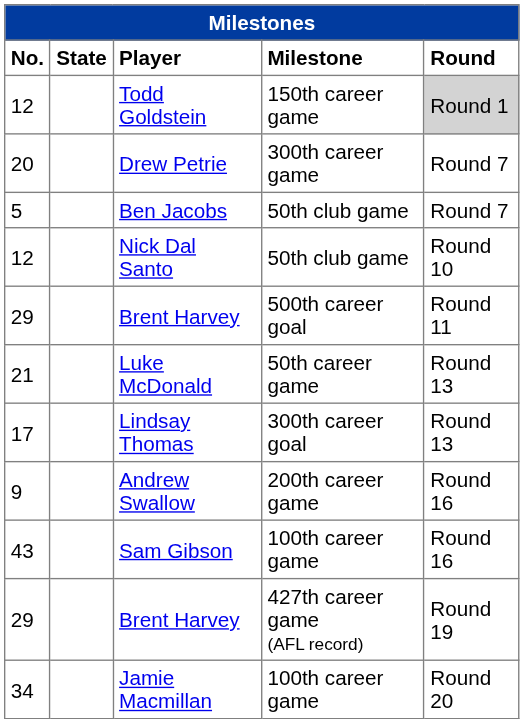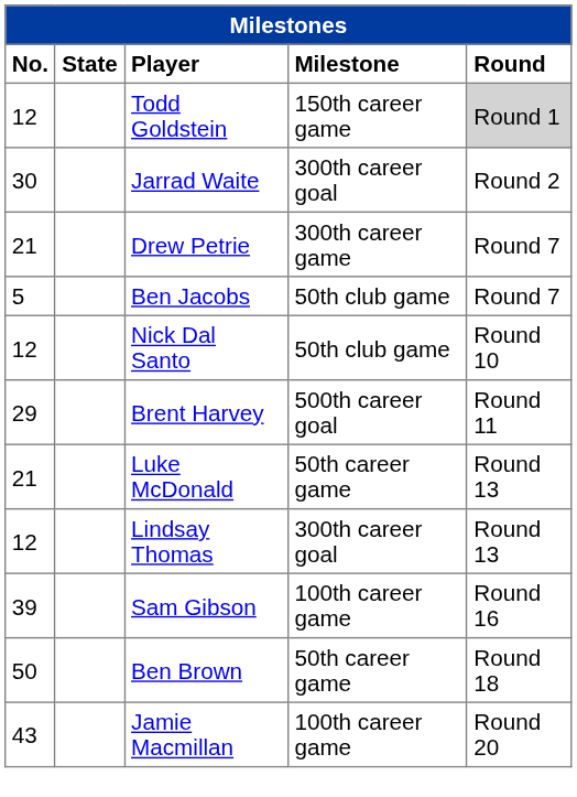+ row: 30 | Jarrad Waite | 300th career goal | Round 2
Drew Petrie | No.: 20 -> 21
Lindsay Thomas | No.: 17 -> 12
- row: 9 | Andrew Swallow | 200th career game | Round 16
Sam Gibson | No.: 43 -> 39
+ row: 50 | Ben Brown | 50th career game | Round 18
- row: 29 | Brent Harvey | 427th career game (AFL record) | Round 19
Jamie Macmillan | No.: 34 -> 43
